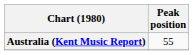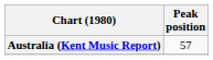Australia (Kent Music Report) | Peak position: 55 -> 57
